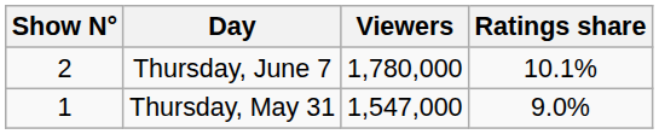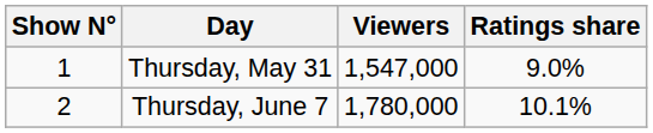rows swapped: Thursday, May 31 <-> Thursday, June 7
